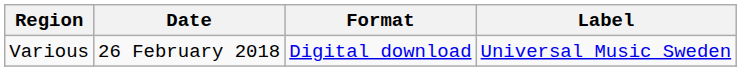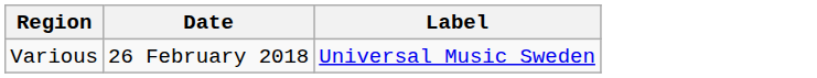- column: Format | Digital download
